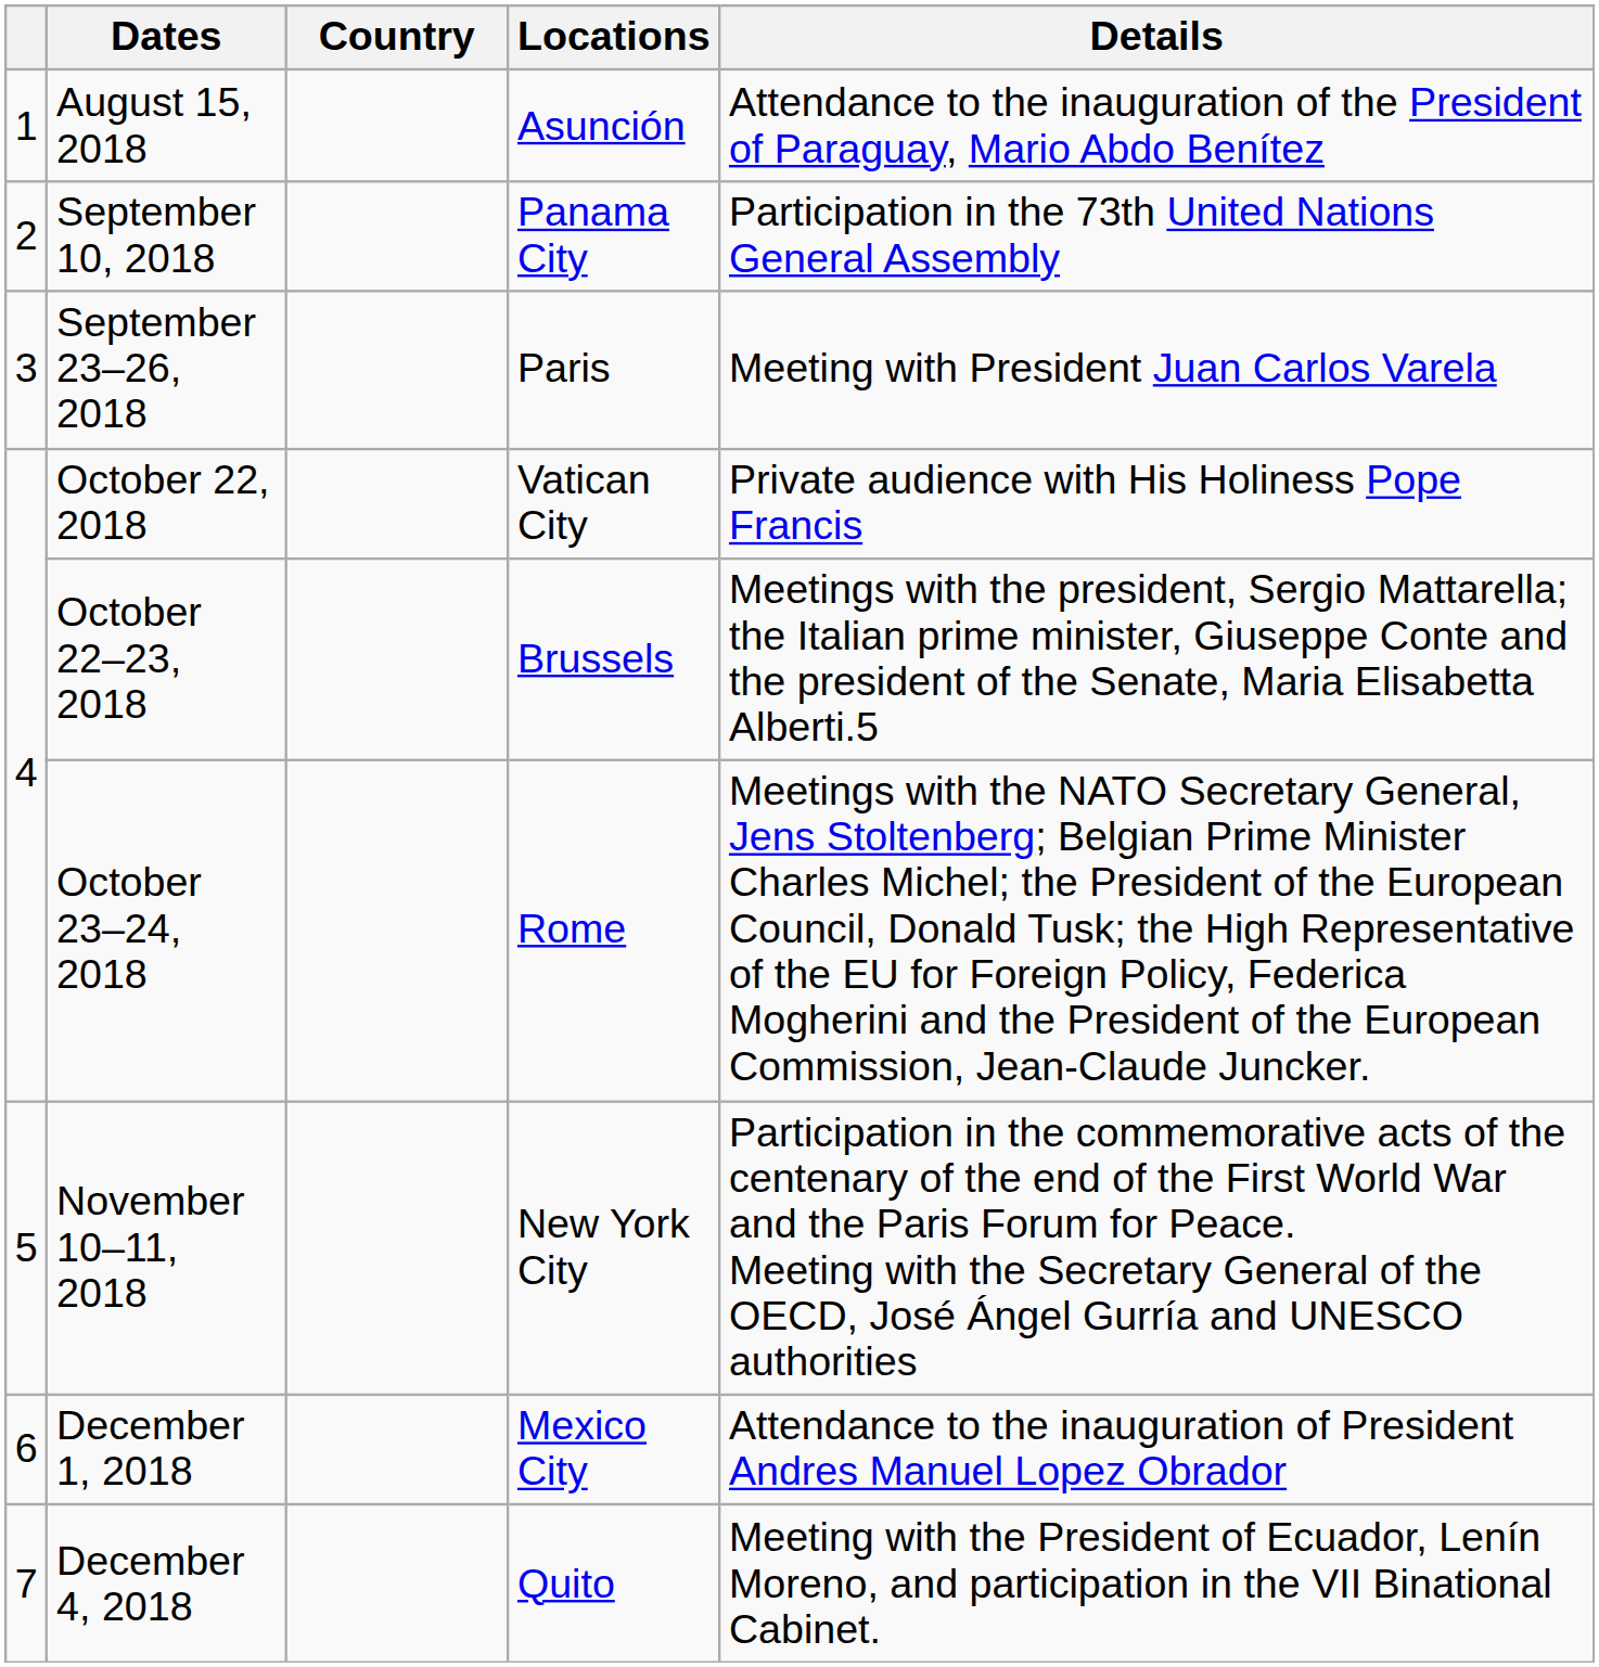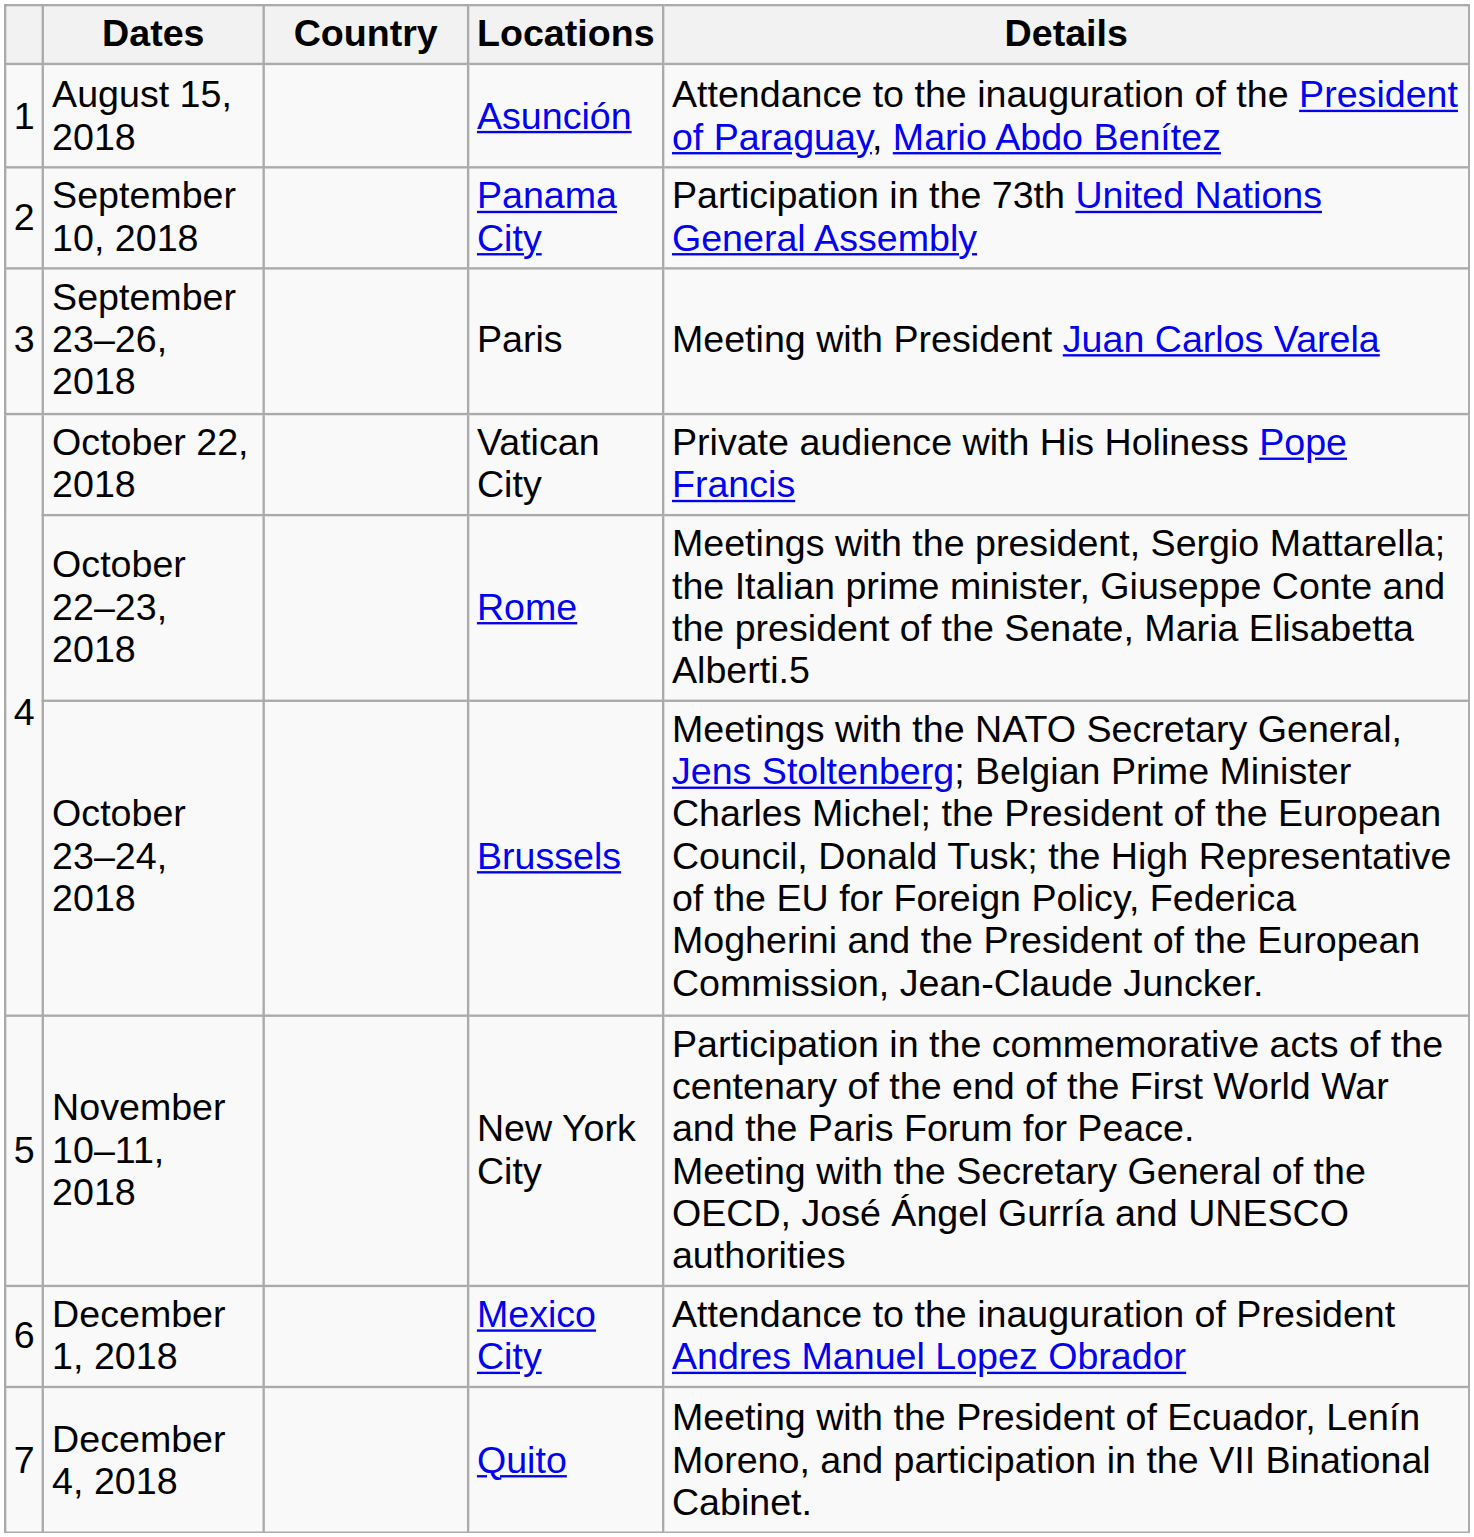October 22–23, 2018 | Locations: Brussels -> Rome
October 23–24, 2018 | Locations: Rome -> Brussels
